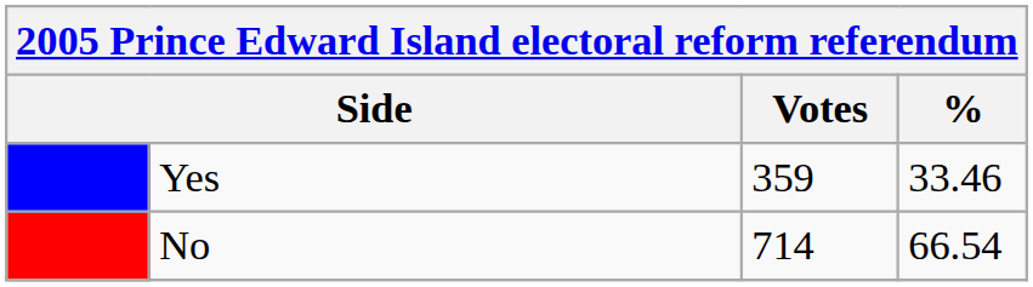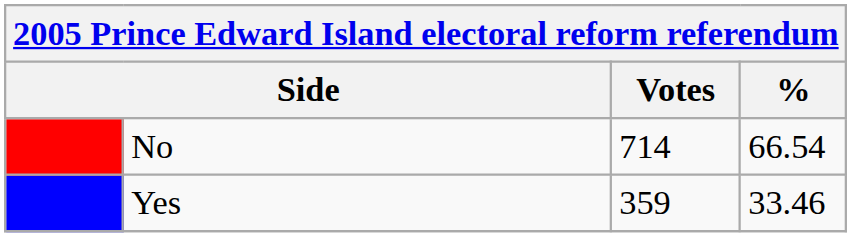rows swapped: No <-> Yes
